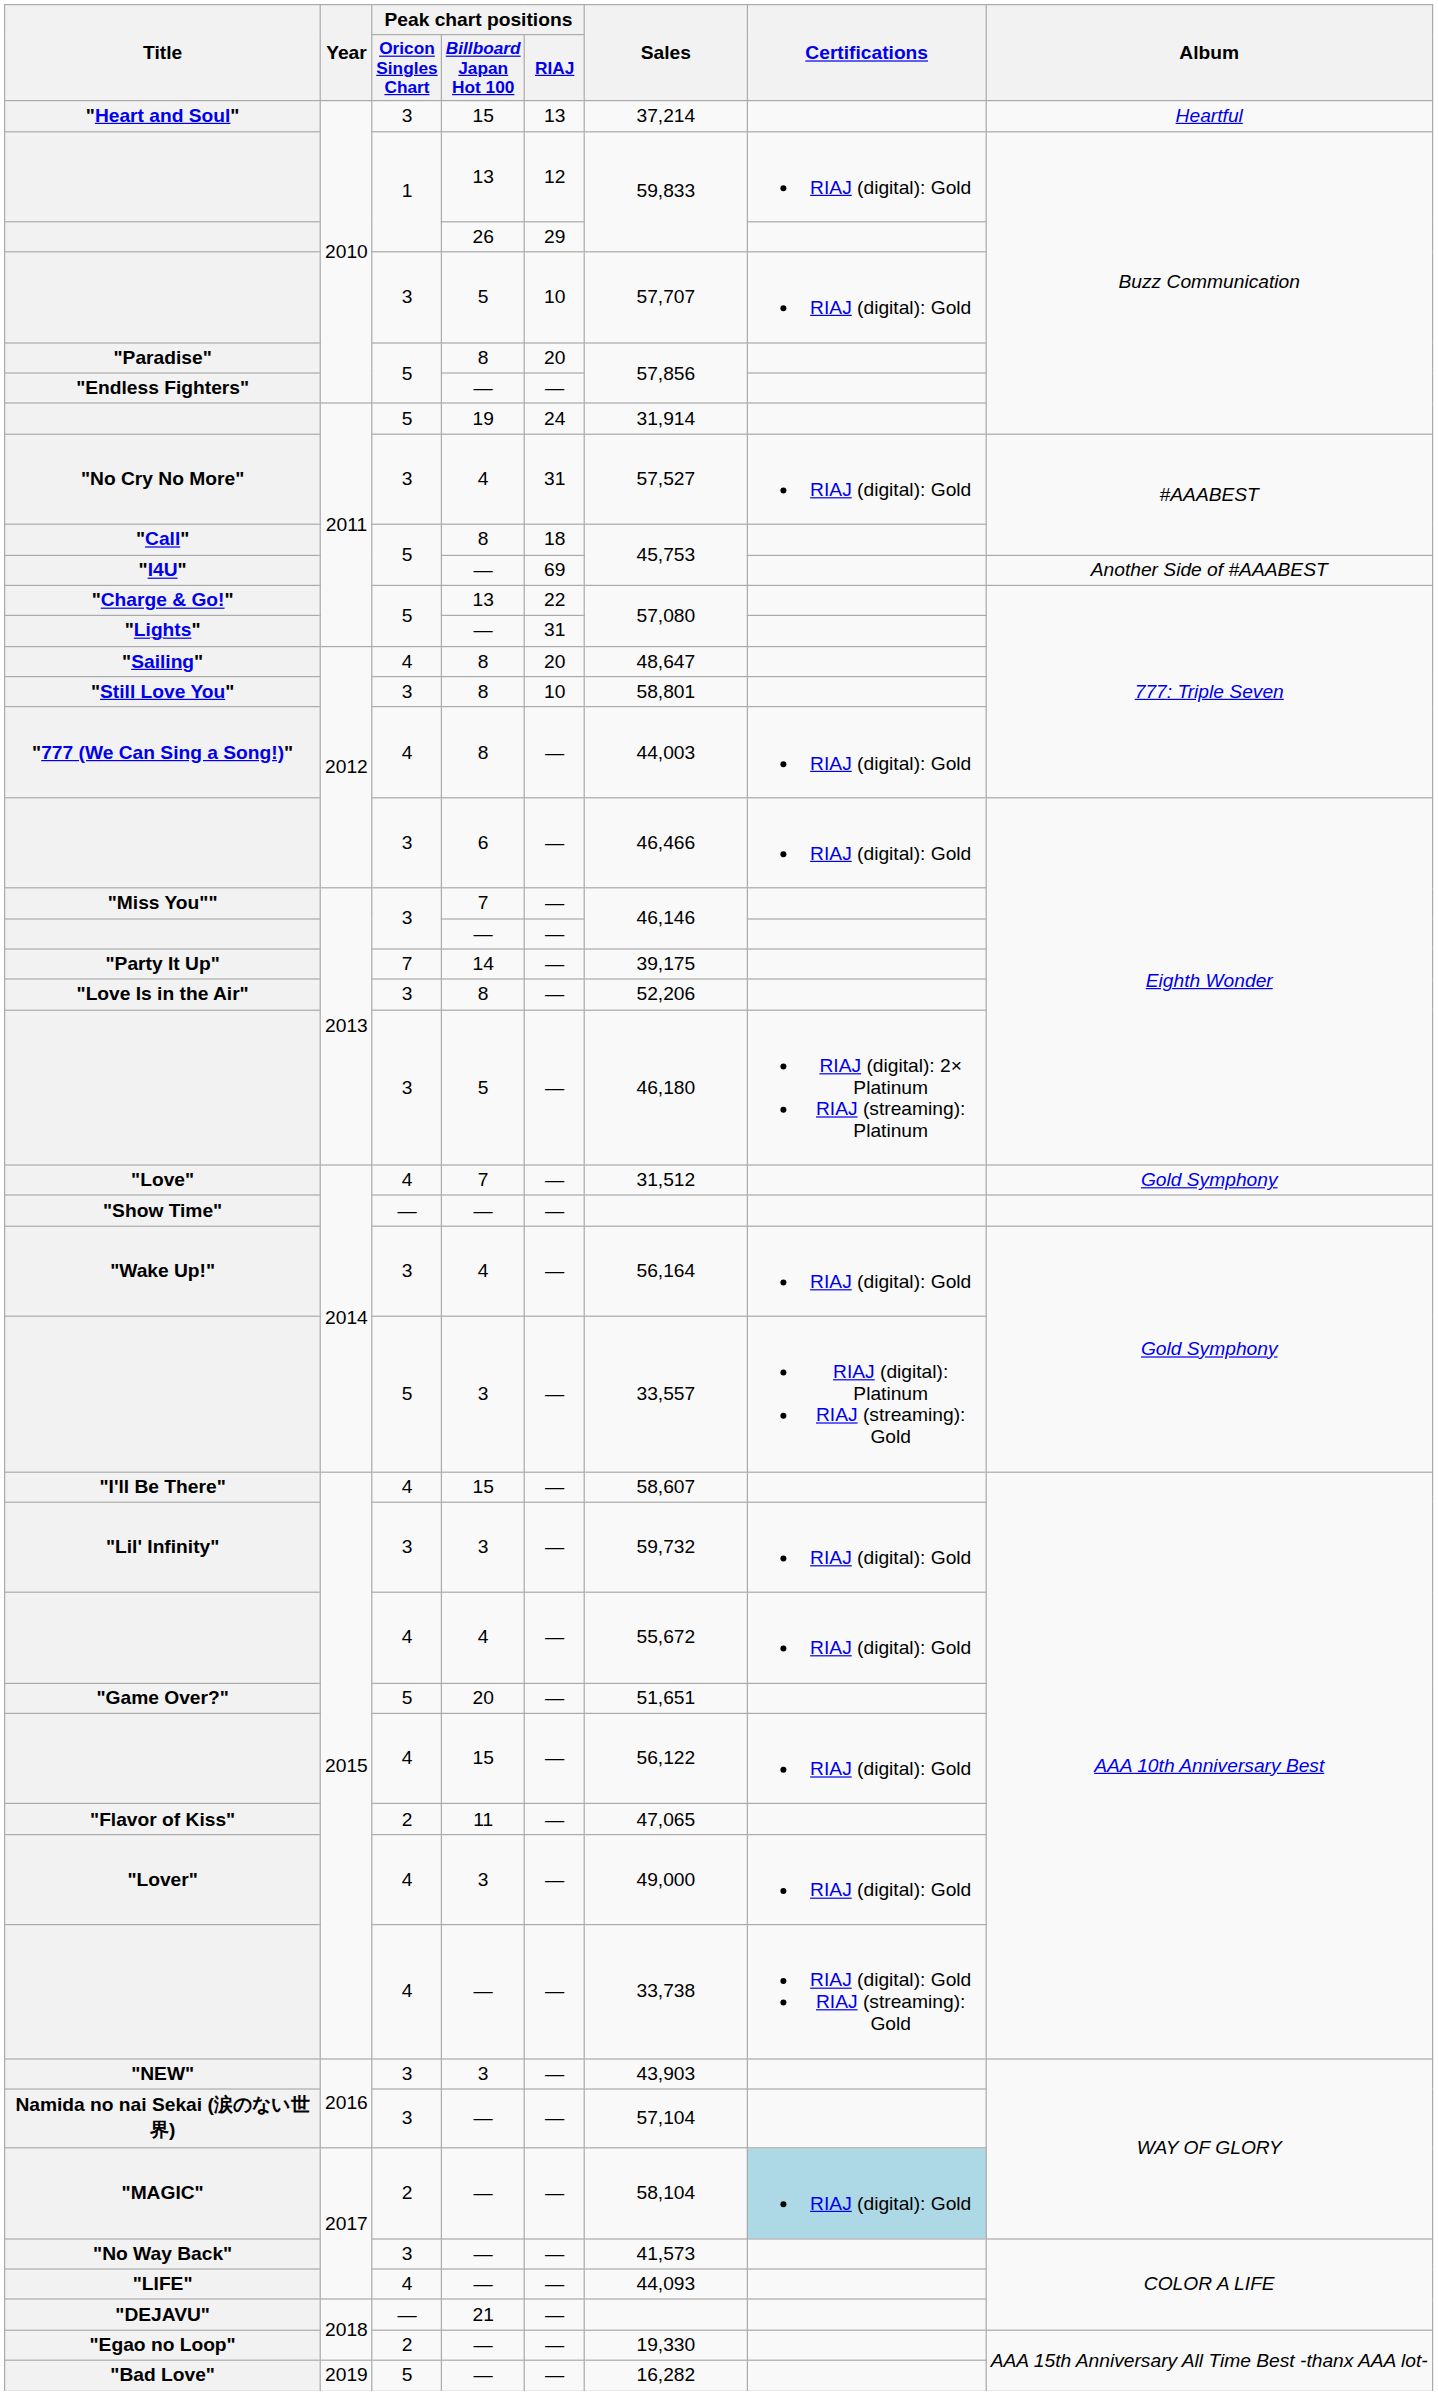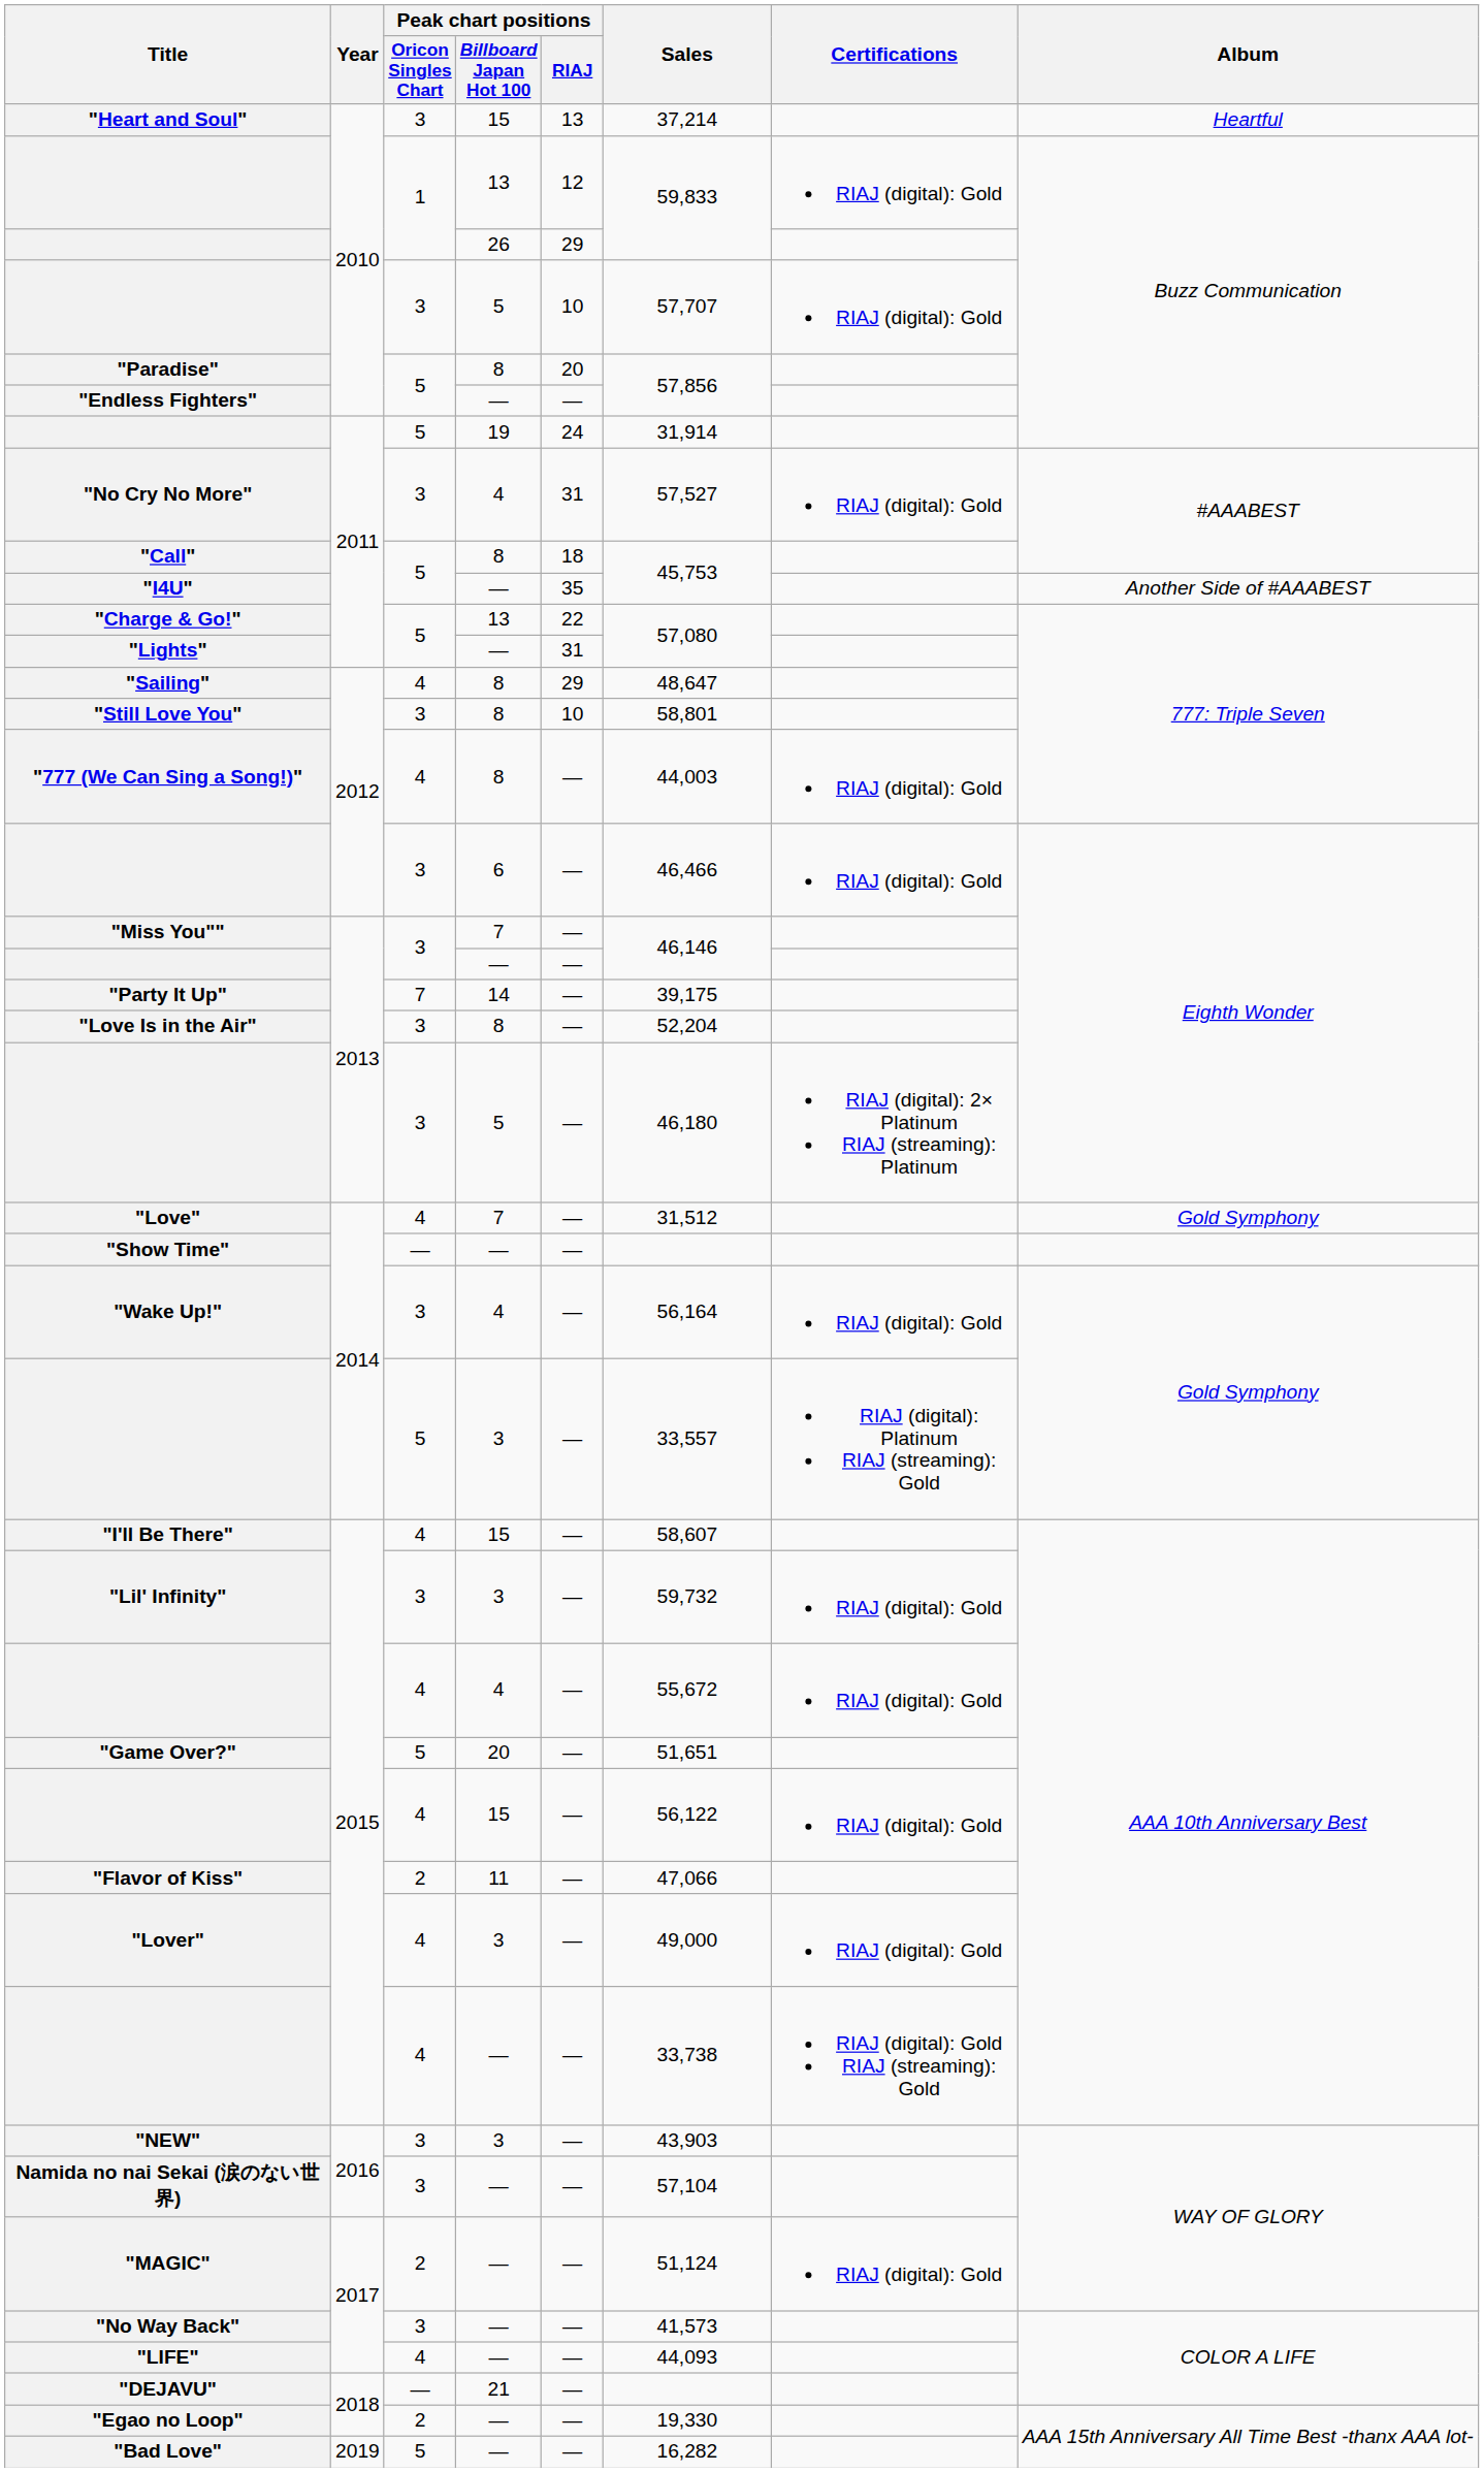"I4U" | Peak chart positions / RIAJ: 69 -> 35
"Sailing" | Peak chart positions / RIAJ: 20 -> 29
"Love Is in the Air" | Sales: 52,206 -> 52,204
"Flavor of Kiss" | Sales: 47,065 -> 47,066
"MAGIC" | Sales: 58,104 -> 51,124
"MAGIC" | Certifications: lightblue background -> no background
